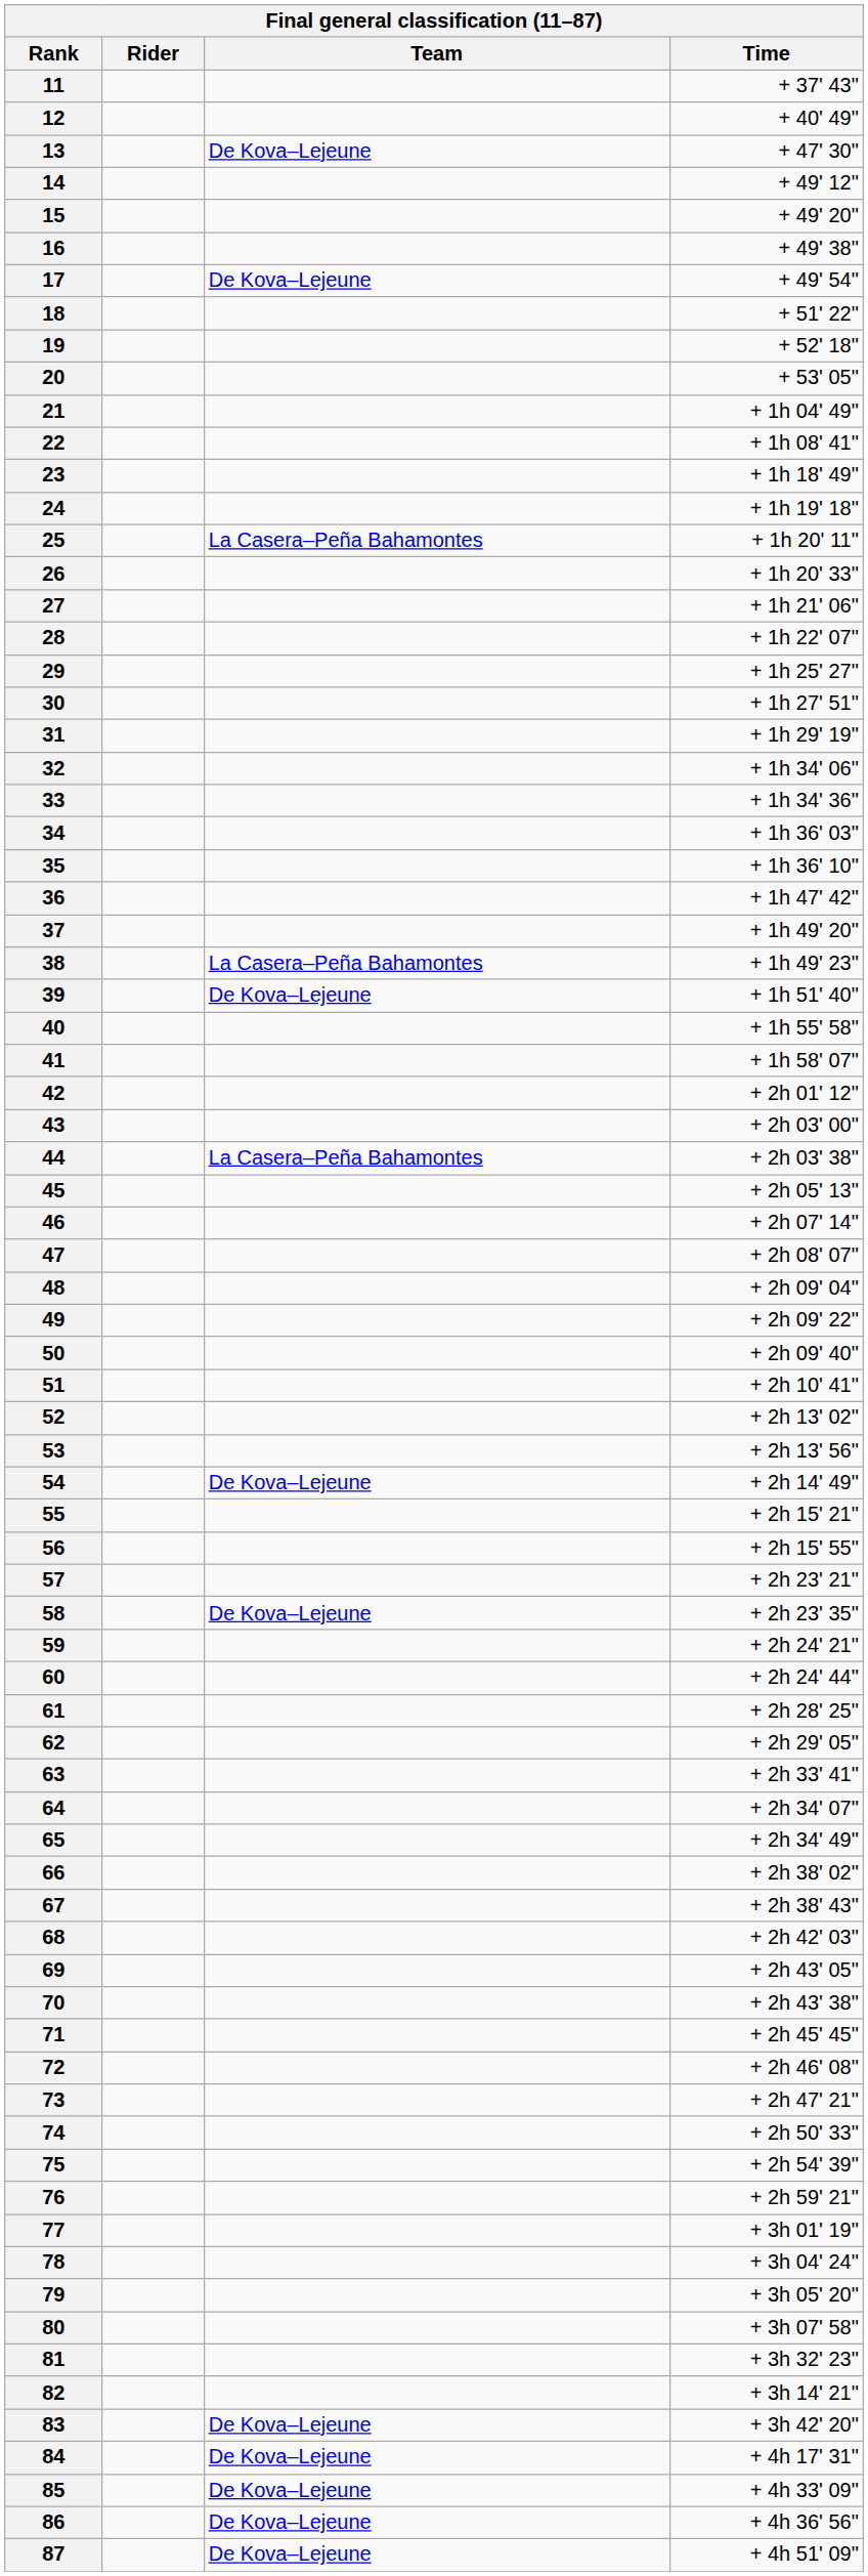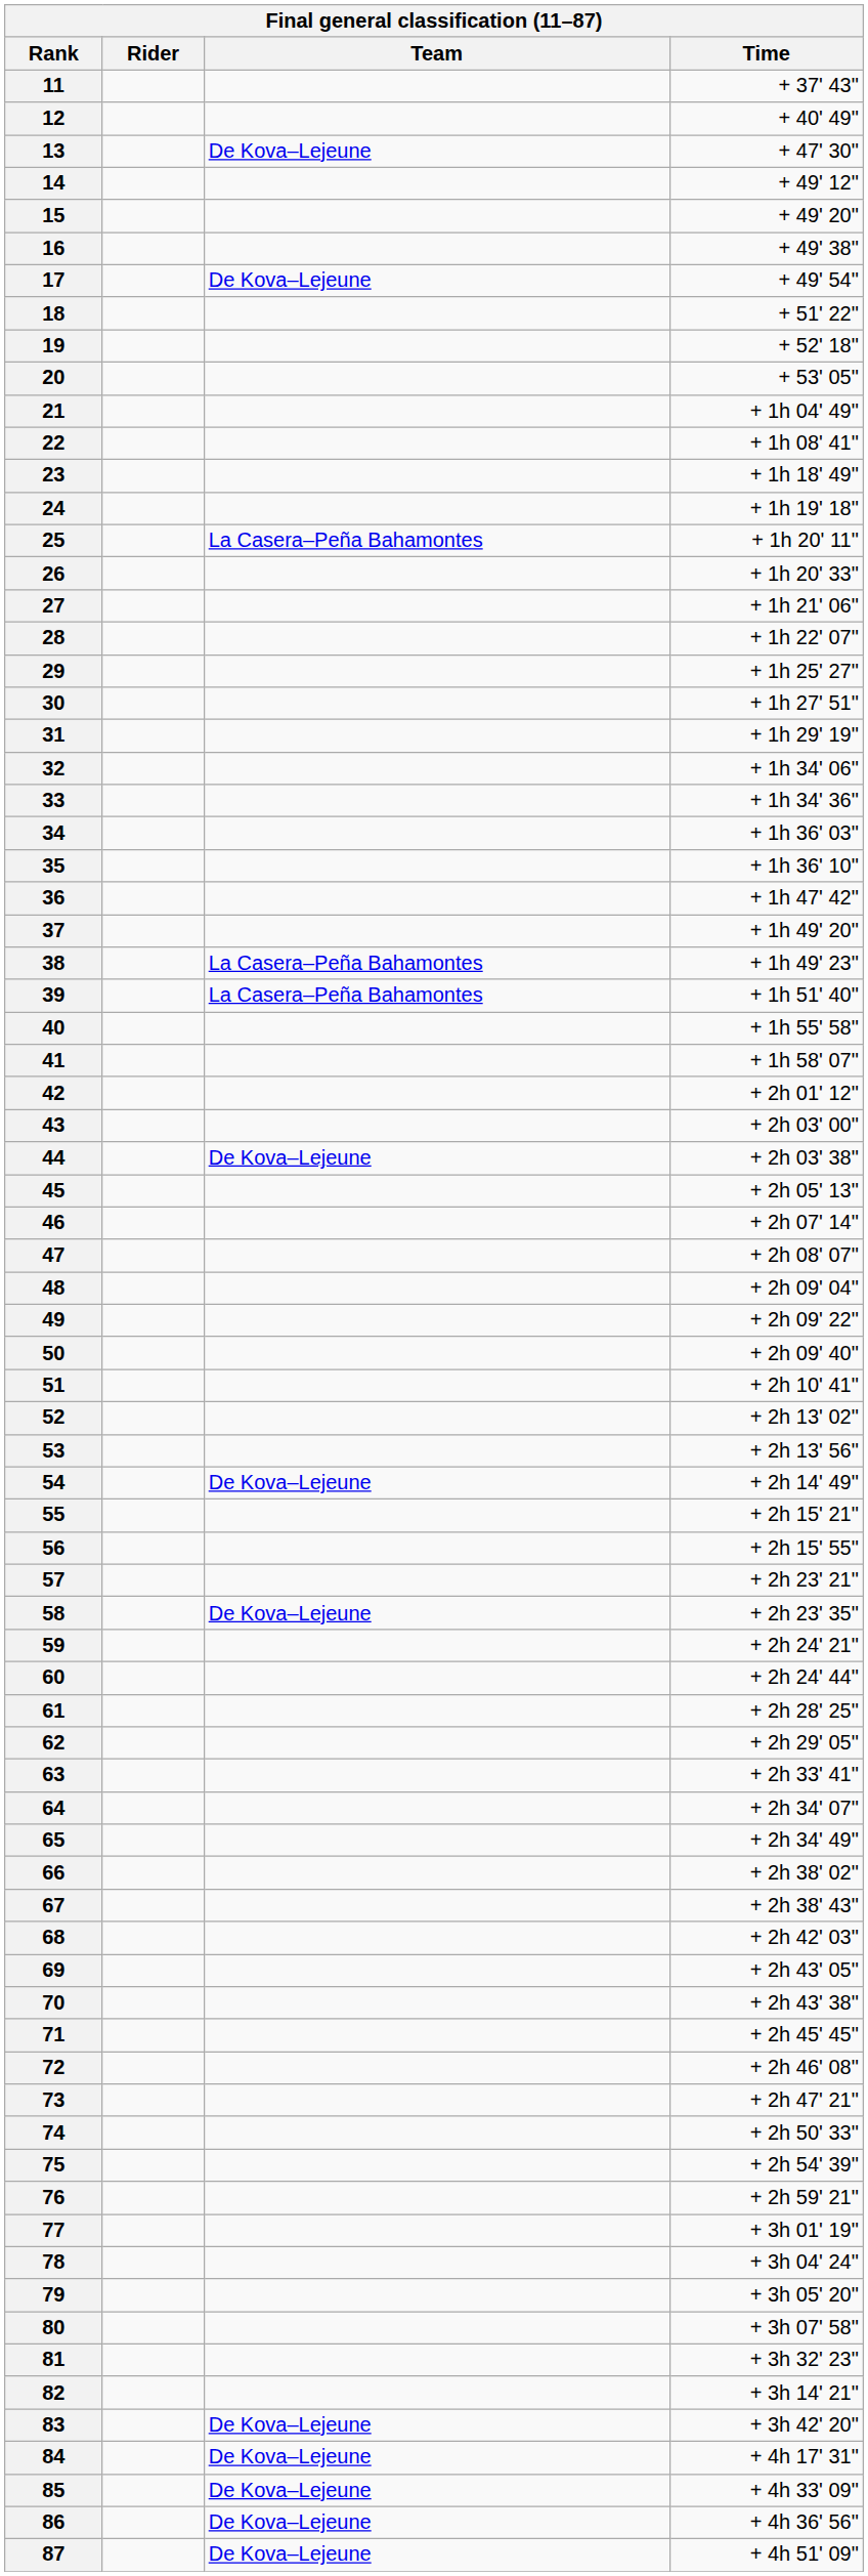39 | Team: De Kova–Lejeune -> La Casera–Peña Bahamontes
44 | Team: La Casera–Peña Bahamontes -> De Kova–Lejeune
